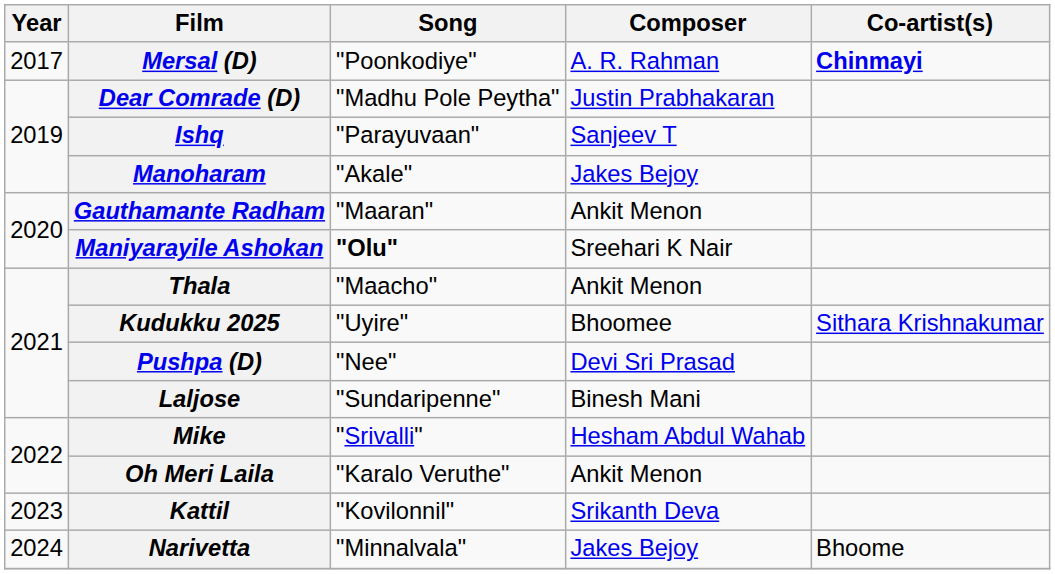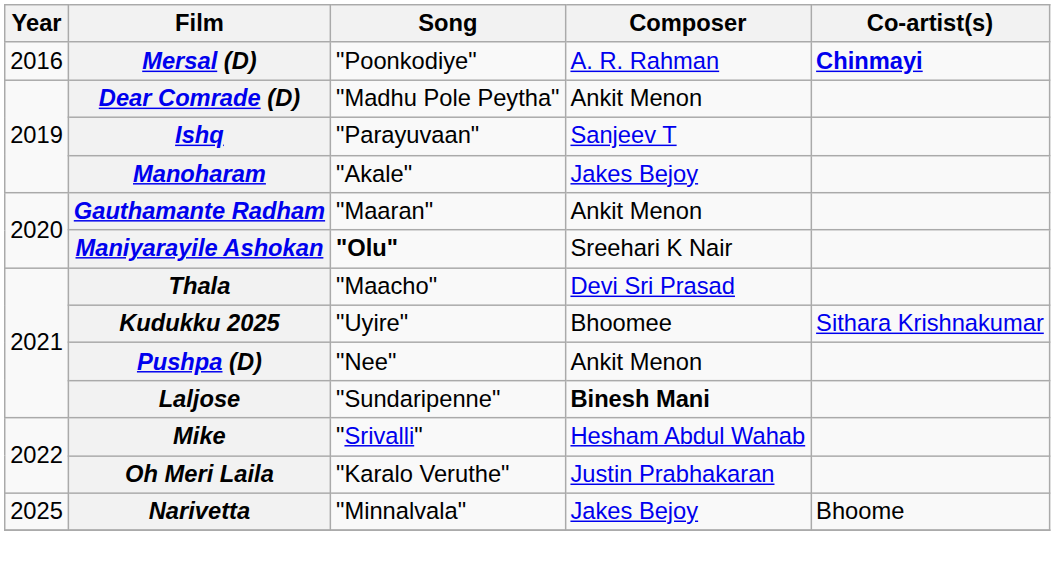Mersal (D) | Year: 2017 -> 2016
Dear Comrade (D) | Composer: Justin Prabhakaran -> Ankit Menon
Thala | Composer: Ankit Menon -> Devi Sri Prasad
Pushpa (D) | Composer: Devi Sri Prasad -> Ankit Menon
Laljose | Composer: normal -> bold
Oh Meri Laila | Composer: Ankit Menon -> Justin Prabhakaran
- row: 2023 | Kattil | "Kovilonnil" | Srikanth Deva
Narivetta | Year: 2024 -> 2025
